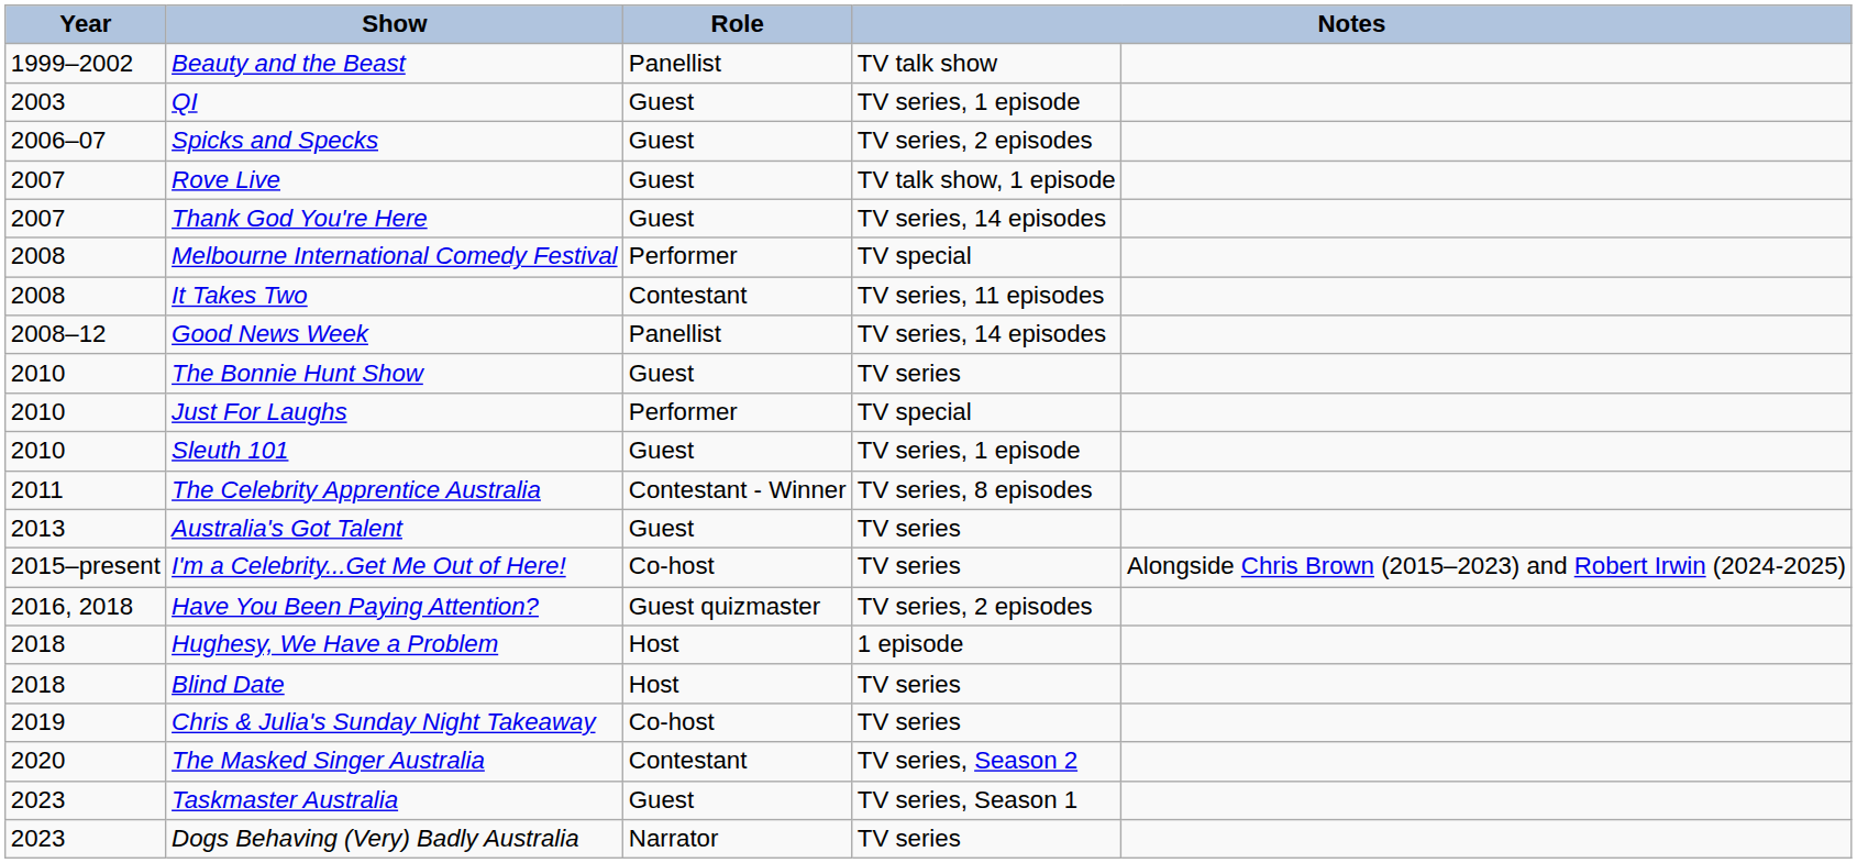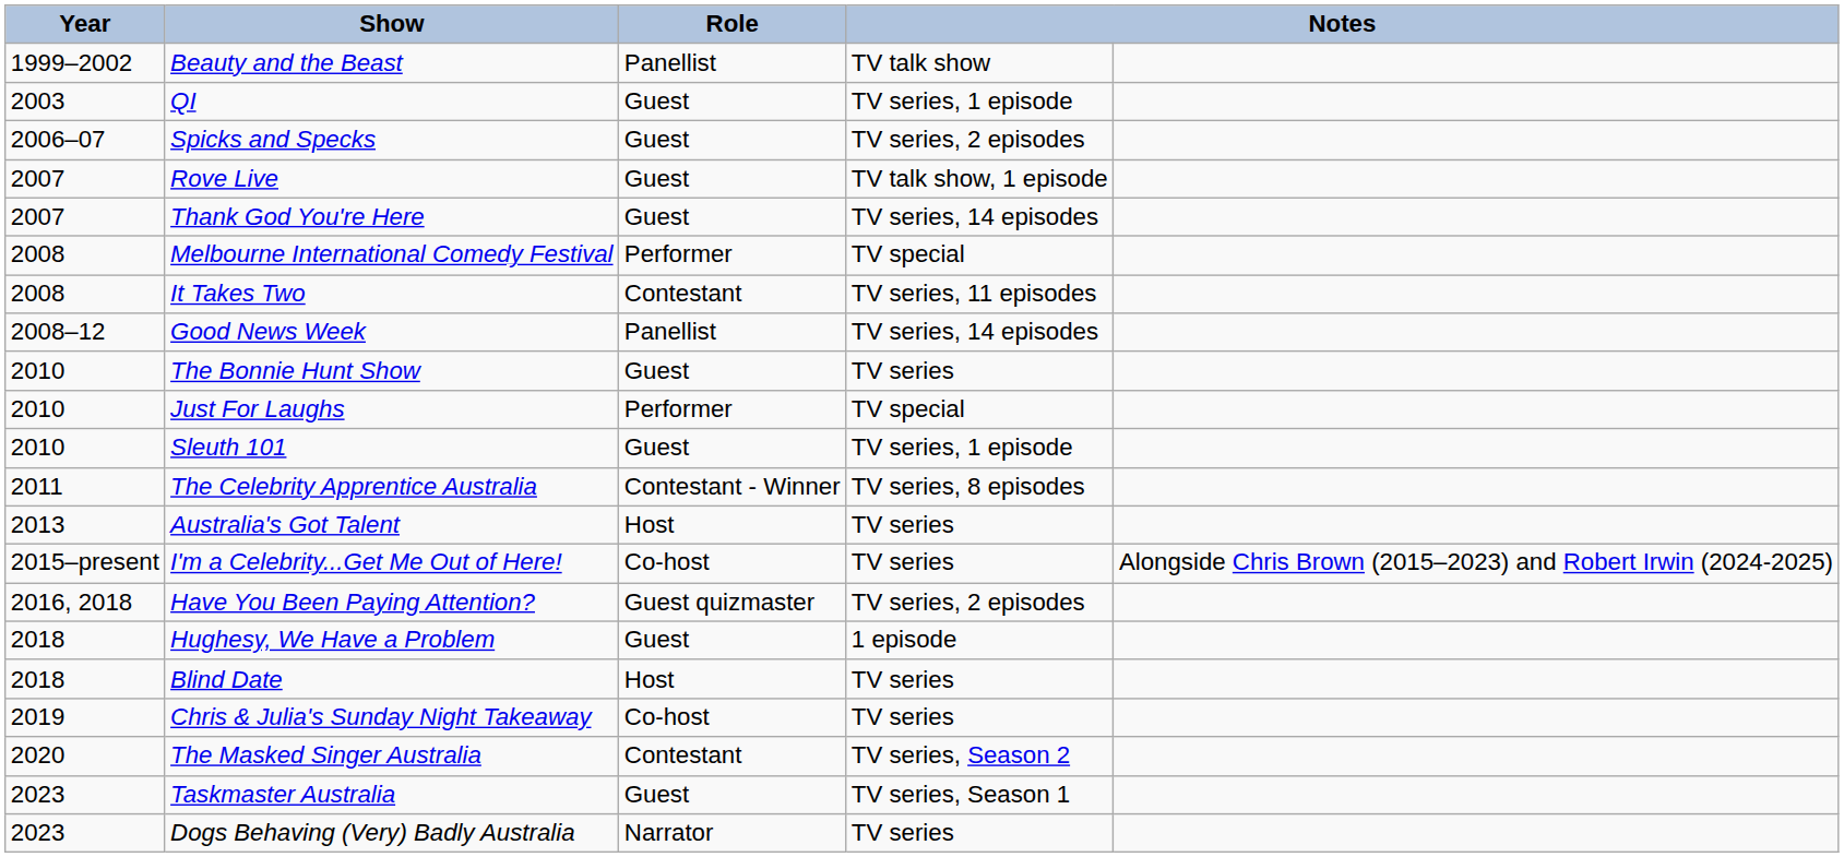Australia's Got Talent | Role: Guest -> Host
Hughesy, We Have a Problem | Role: Host -> Guest
